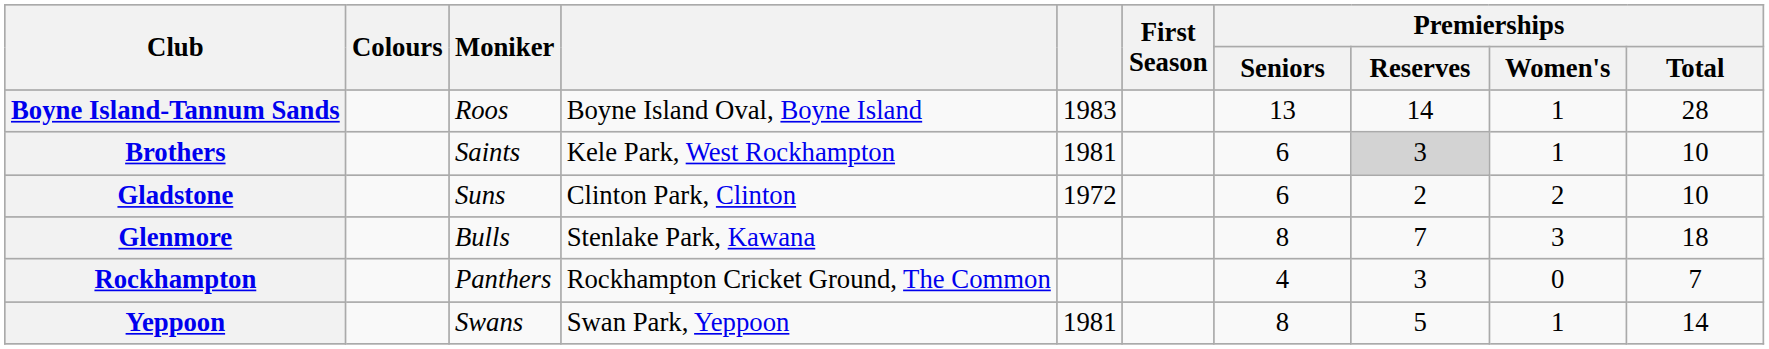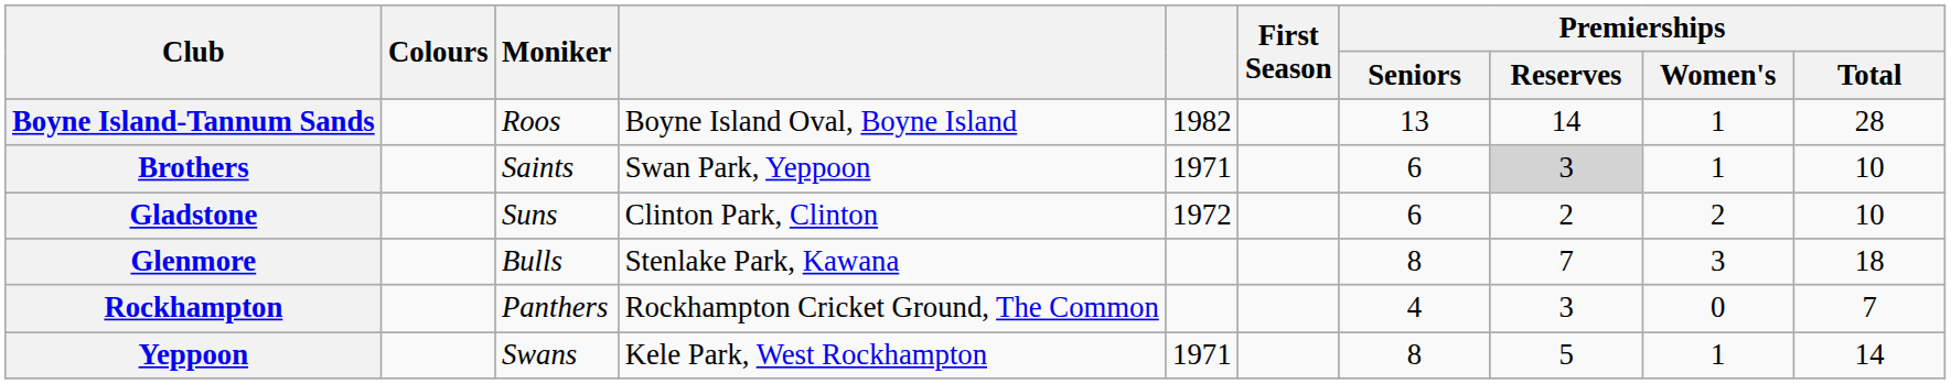Boyne Island-Tannum Sands | column 5: 1983 -> 1982
Brothers | column 4: Kele Park, West Rockhampton -> Swan Park, Yeppoon
Brothers | column 5: 1981 -> 1971
Yeppoon | column 4: Swan Park, Yeppoon -> Kele Park, West Rockhampton
Yeppoon | column 5: 1981 -> 1971
